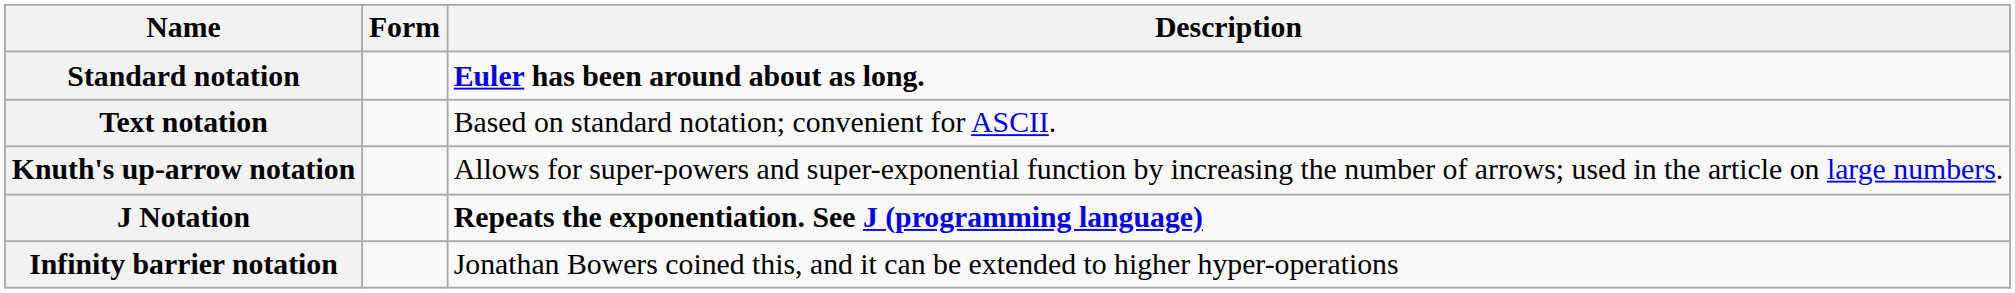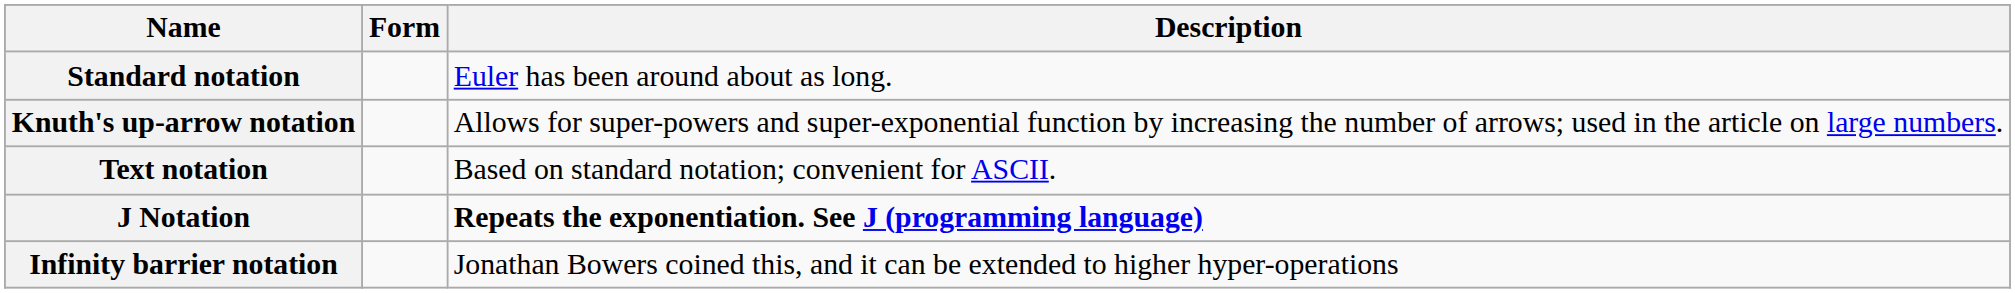Standard notation | Description: bold -> normal
rows swapped: Knuth's up-arrow notation <-> Text notation
